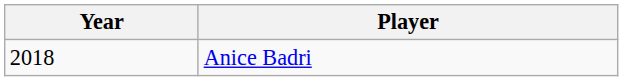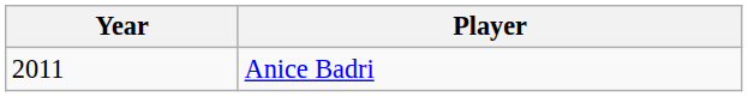Anice Badri | Year: 2018 -> 2011
